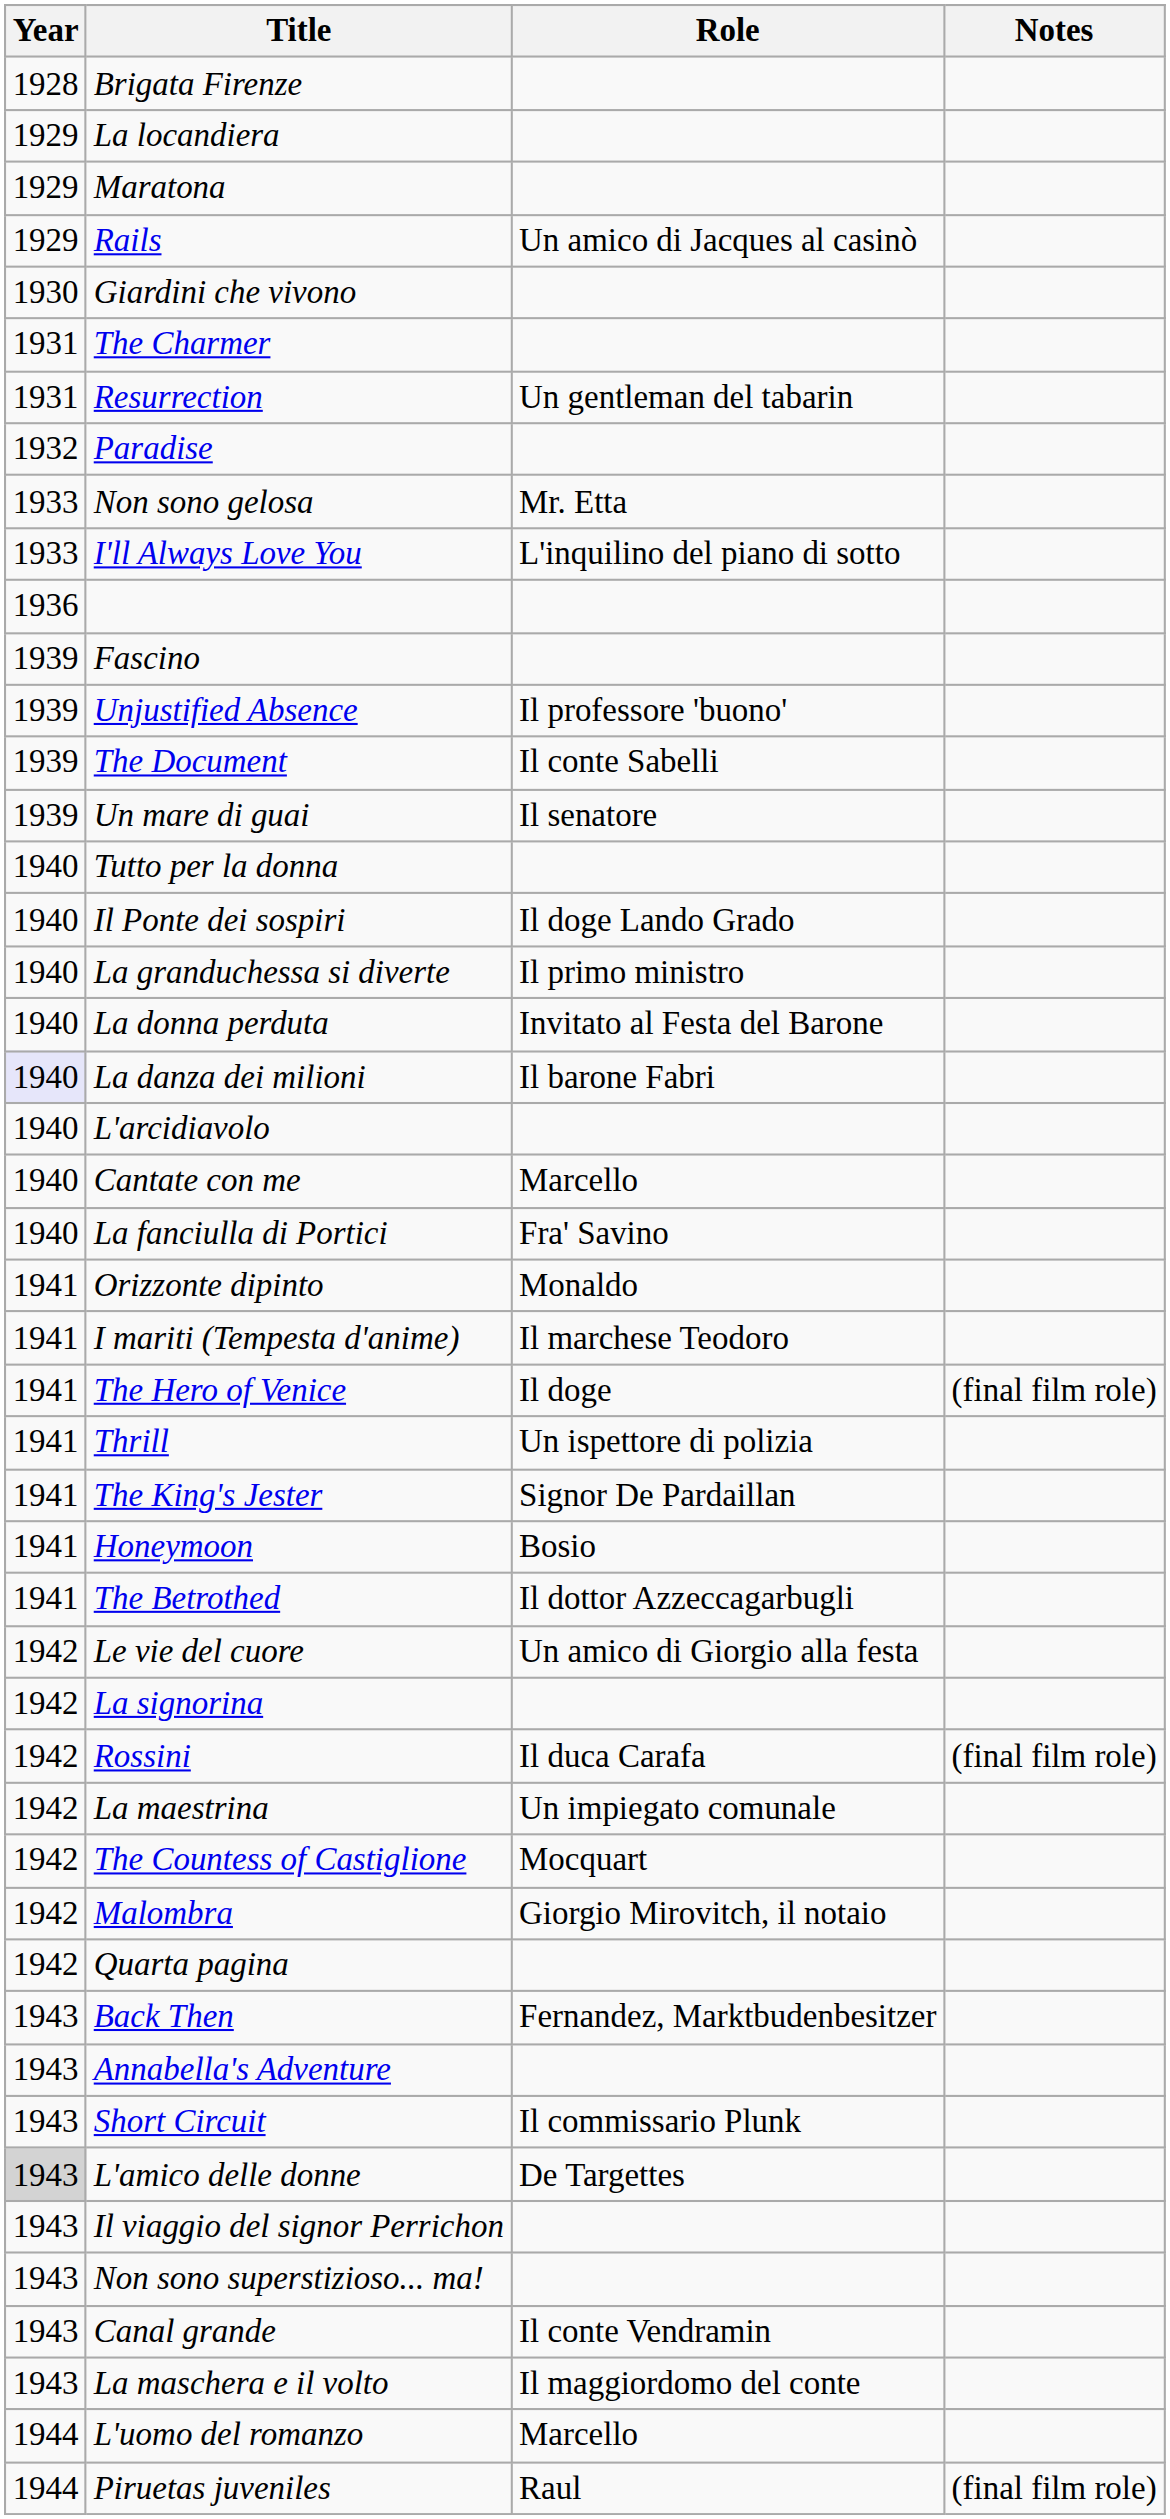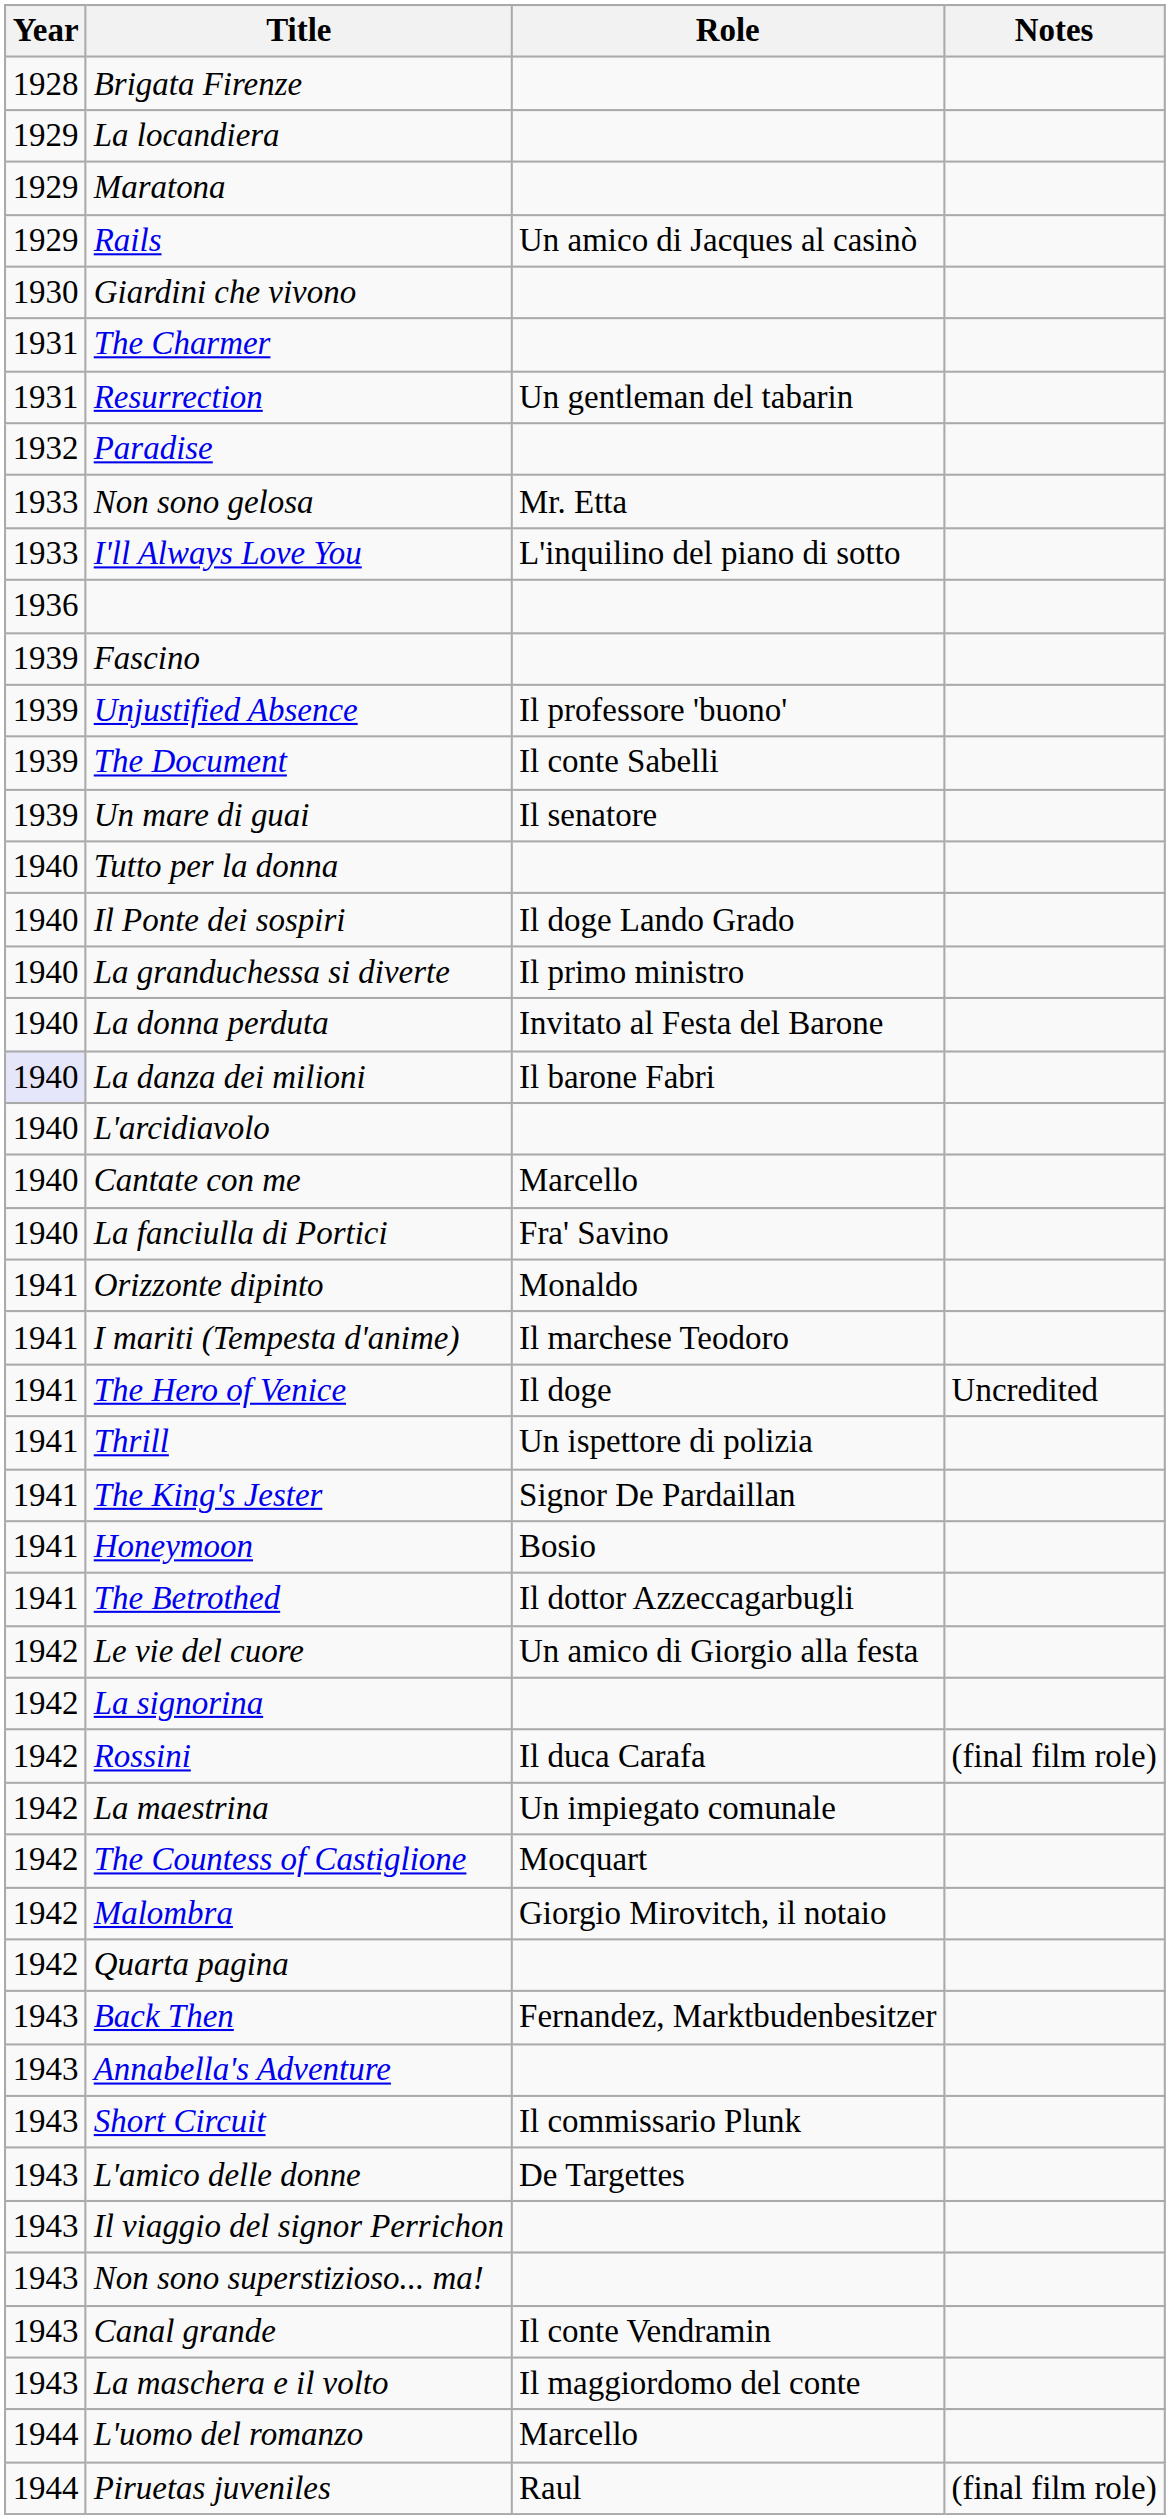The Hero of Venice | Notes: (final film role) -> Uncredited
L'amico delle donne | Year: lightgrey background -> no background
